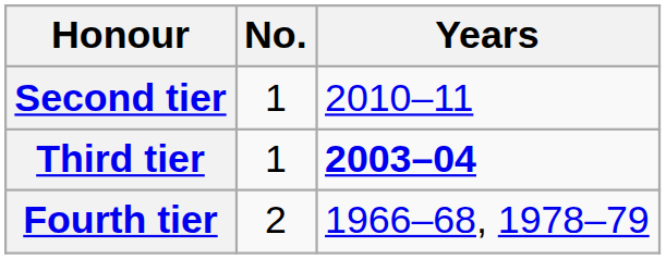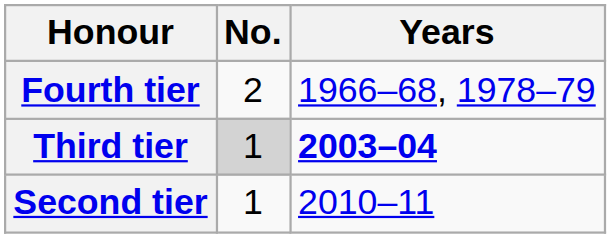rows swapped: Second tier <-> Fourth tier
Third tier | No.: no background -> lightgrey background
